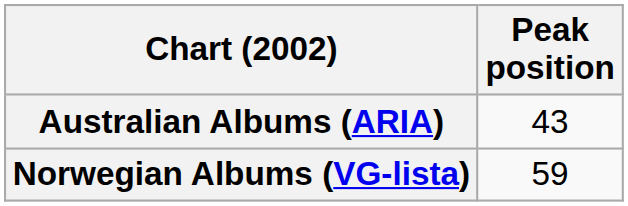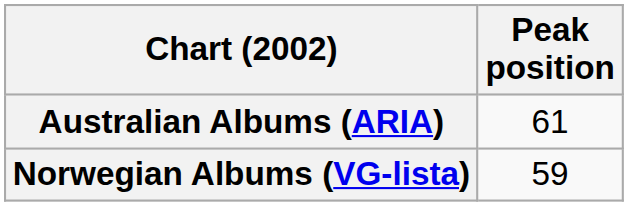Australian Albums (ARIA) | Peak position: 43 -> 61
